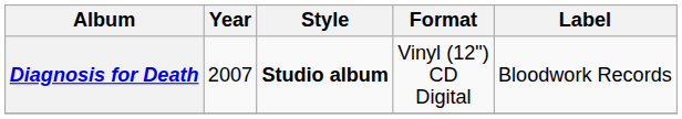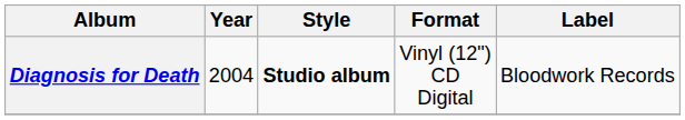Diagnosis for Death | Year: 2007 -> 2004
